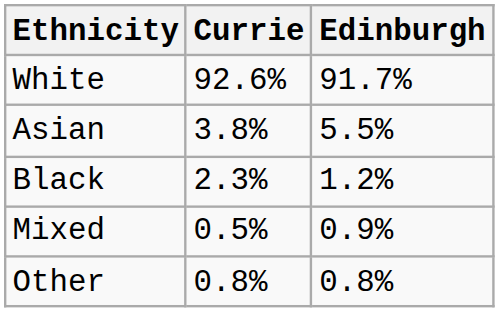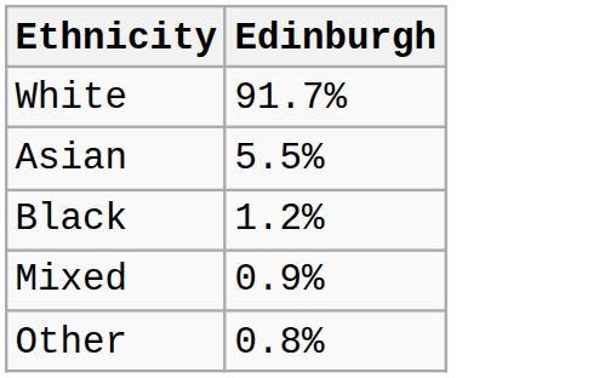- column: Currie | 92.6% | 3.8% | 2.3% | 0.5% | 0.8%
